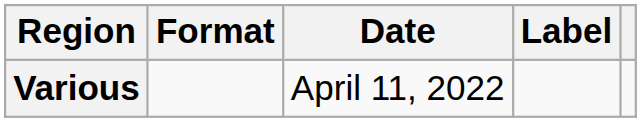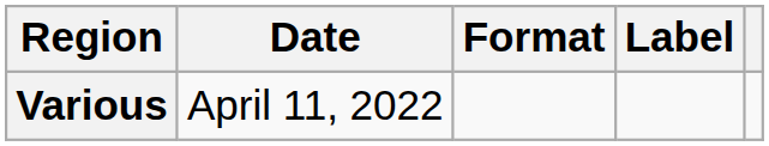columns swapped: Date <-> Format
